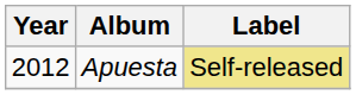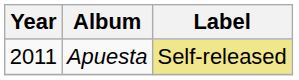Apuesta | Year: 2012 -> 2011
